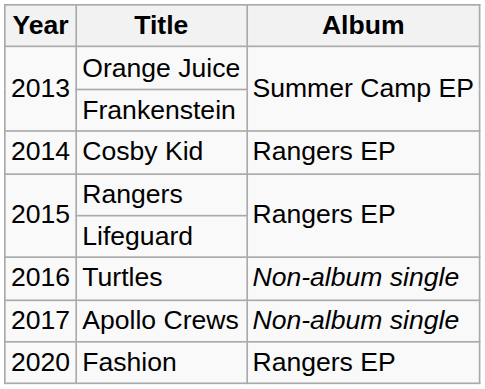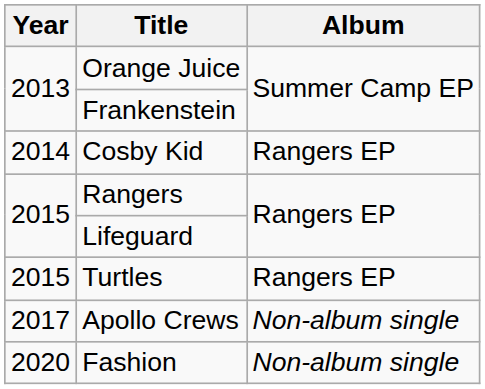Turtles | Year: 2016 -> 2015
Turtles | Album: Non-album single -> Rangers EP
Fashion | Album: Rangers EP -> Non-album single
